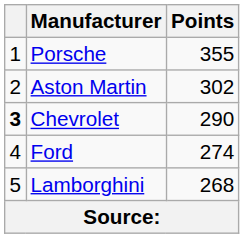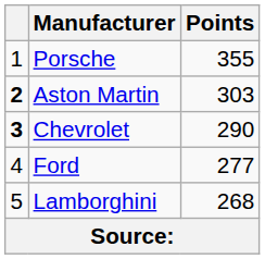Aston Martin | column 1: normal -> bold
Aston Martin | Points: 302 -> 303
Ford | Points: 274 -> 277
